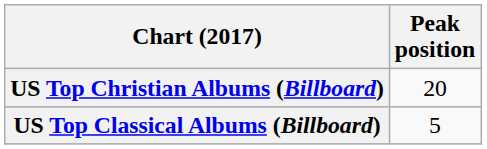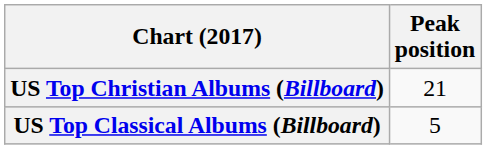US Top Christian Albums (Billboard) | Peak position: 20 -> 21
